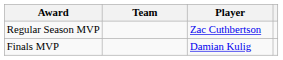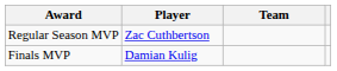columns swapped: Player <-> Team
